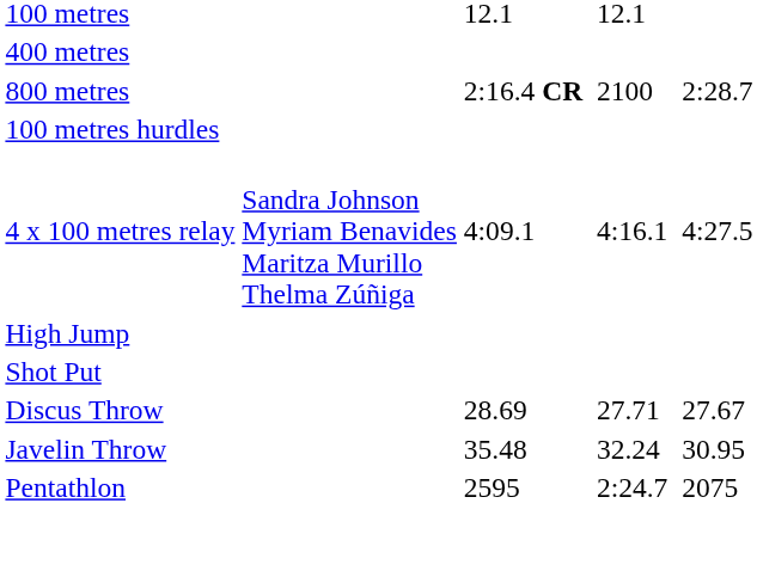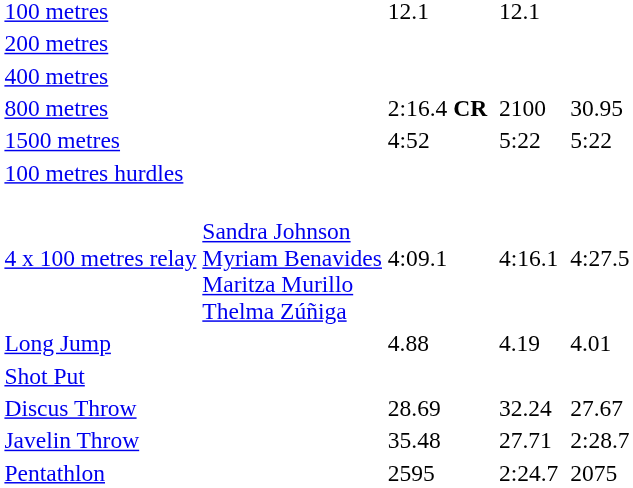+ row: 200 metres
800 metres | column 7: 2:28.7 -> 30.95
+ row: 1500 metres | 4:52 | 5:22 | 5:22
- row: High Jump
+ row: Long Jump | 4.88 | 4.19 | 4.01
Discus Throw | column 5: 27.71 -> 32.24
Javelin Throw | column 5: 32.24 -> 27.71
Javelin Throw | column 7: 30.95 -> 2:28.7
